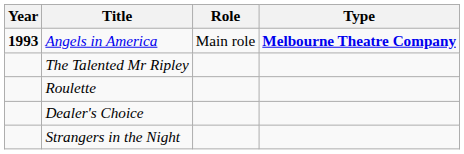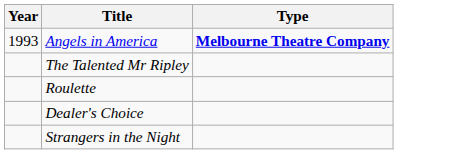- column: Role | Main role
Angels in America | Year: bold -> normal
